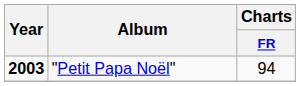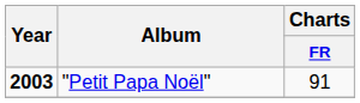"Petit Papa Noël" | Charts / FR: 94 -> 91
